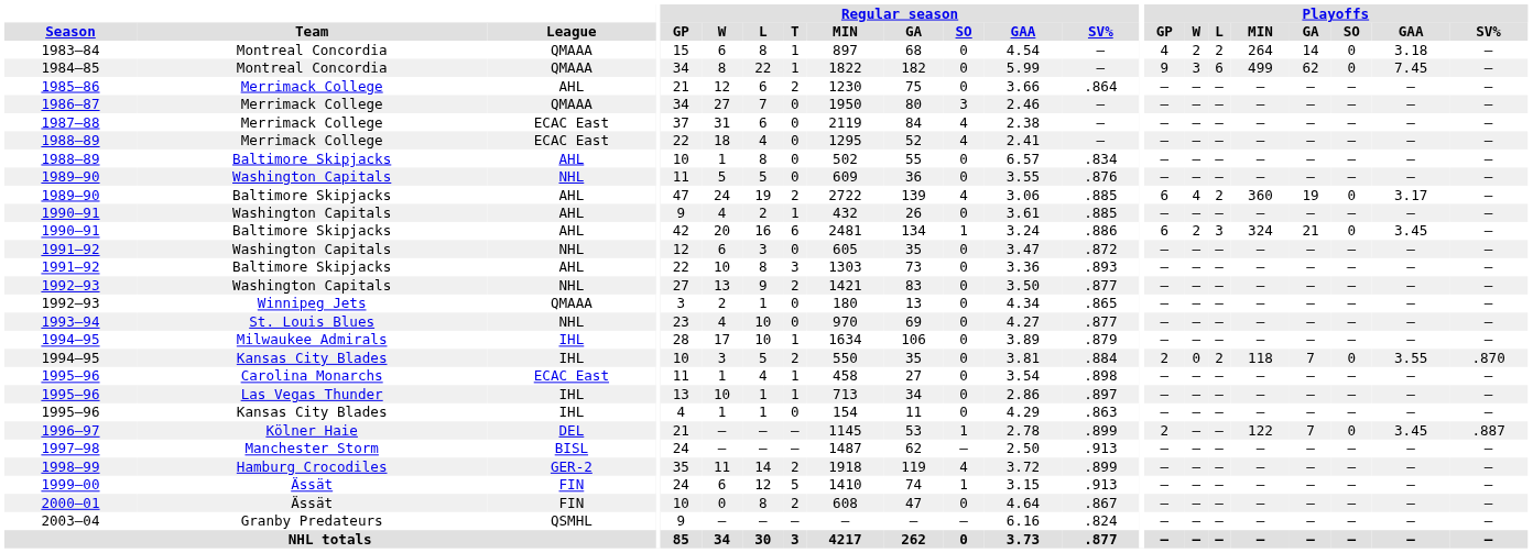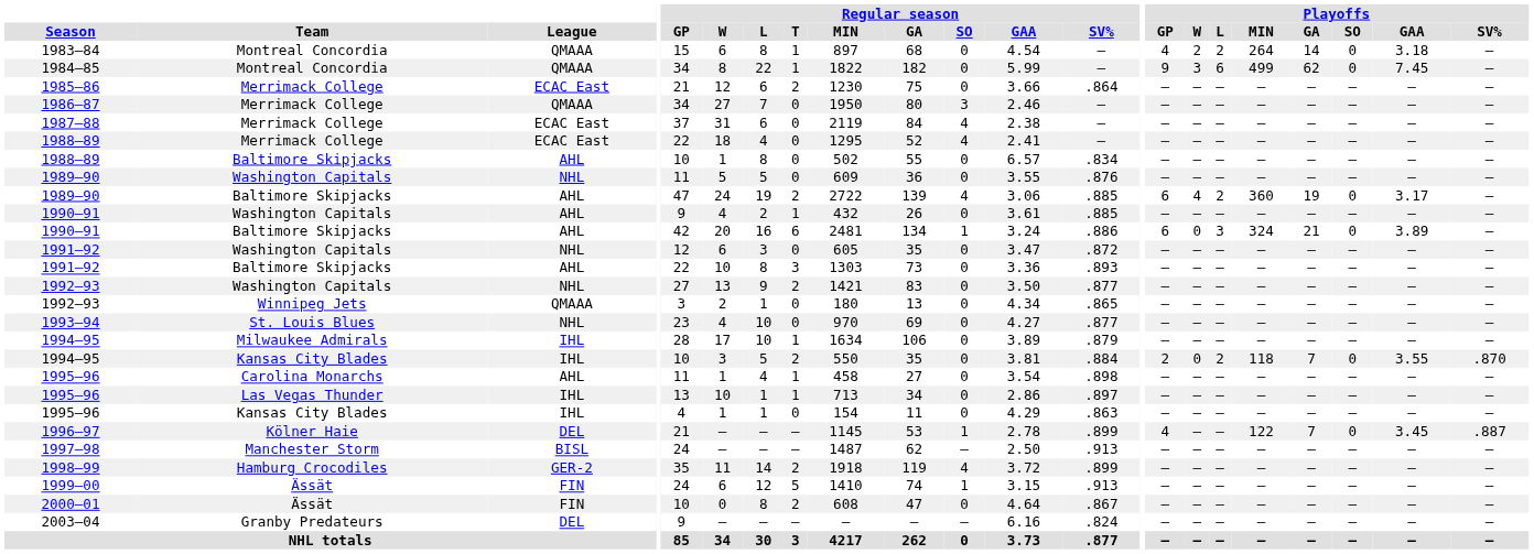1985–86 | League: AHL -> ECAC East
1990–91 / Baltimore Skipjacks | Playoffs / W: 2 -> 0
1990–91 / Baltimore Skipjacks | Playoffs / GAA: 3.45 -> 3.89
1995–96 / Carolina Monarchs | League: ECAC East -> AHL
1996–97 | Playoffs / GP: 2 -> 4
2003–04 | League: QSMHL -> DEL
